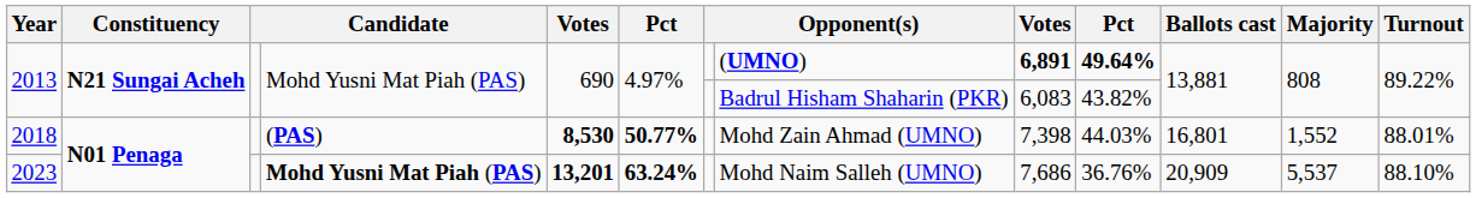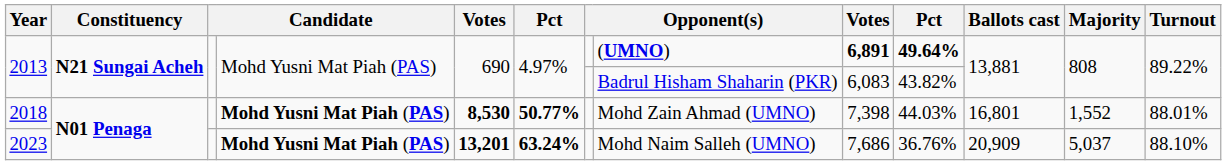2018 | column 4: (PAS) -> Mohd Yusni Mat Piah (PAS)
2023 | Majority: 5,537 -> 5,037
